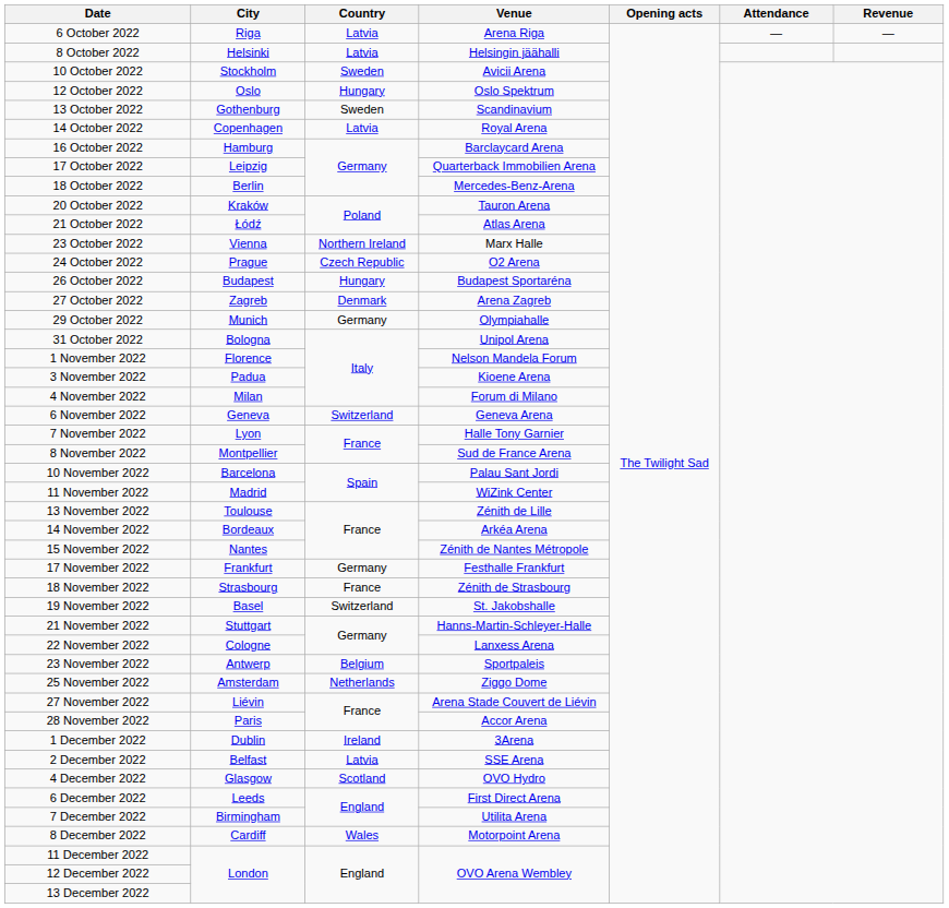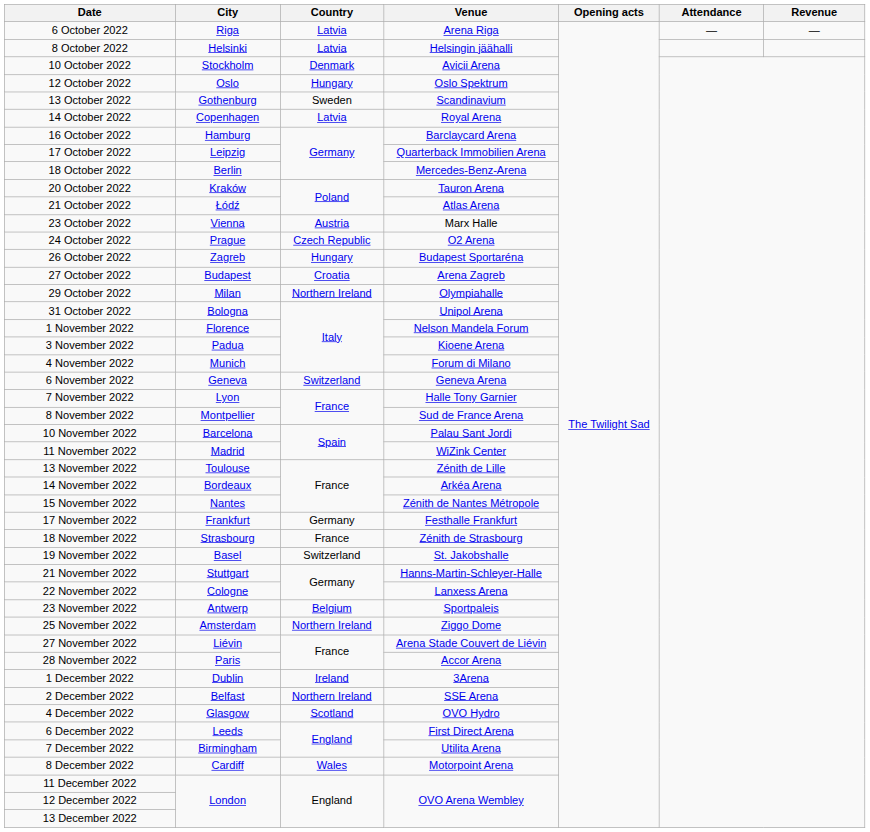10 October 2022 | Country: Sweden -> Denmark
23 October 2022 | Country: Northern Ireland -> Austria
26 October 2022 | City: Budapest -> Zagreb
27 October 2022 | City: Zagreb -> Budapest
27 October 2022 | Country: Denmark -> Croatia
29 October 2022 | City: Munich -> Milan
29 October 2022 | Country: Germany -> Northern Ireland
4 November 2022 | City: Milan -> Munich
25 November 2022 | Country: Netherlands -> Northern Ireland
2 December 2022 | Country: Latvia -> Northern Ireland
